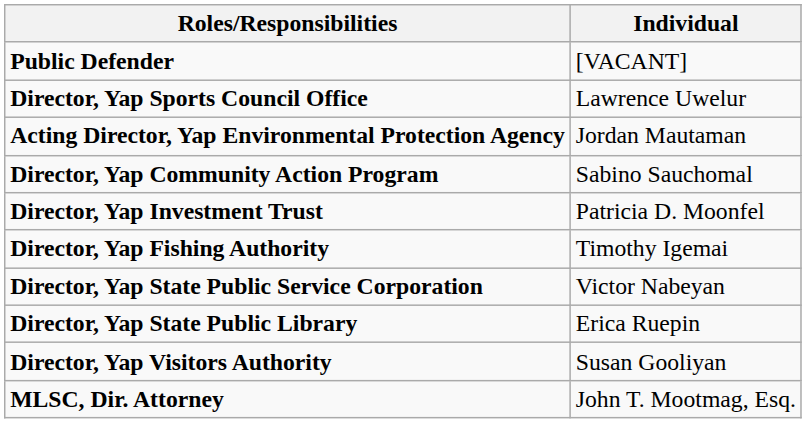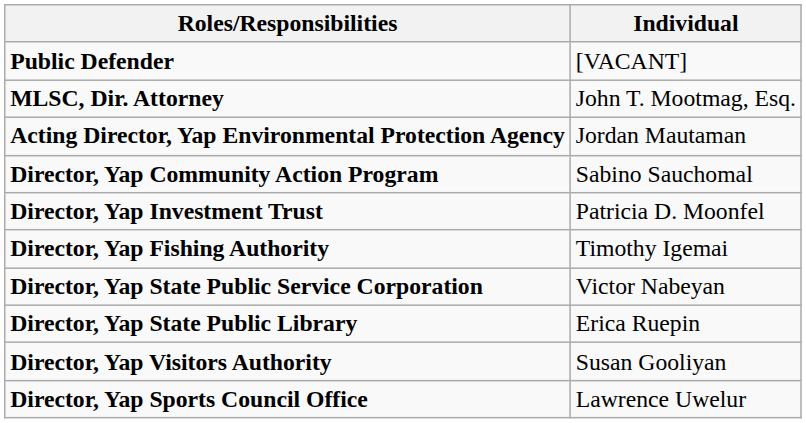rows swapped: MLSC, Dir. Attorney <-> Director, Yap Sports Council Office
